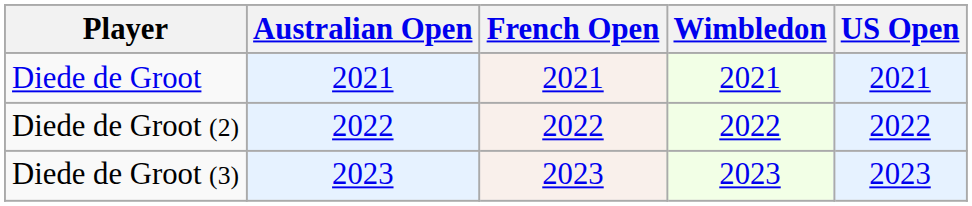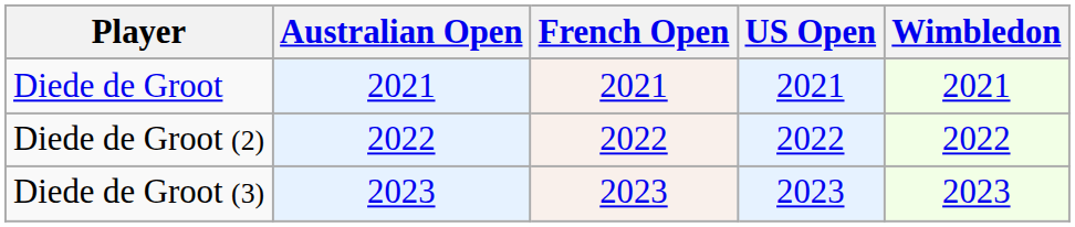columns swapped: Wimbledon <-> US Open
